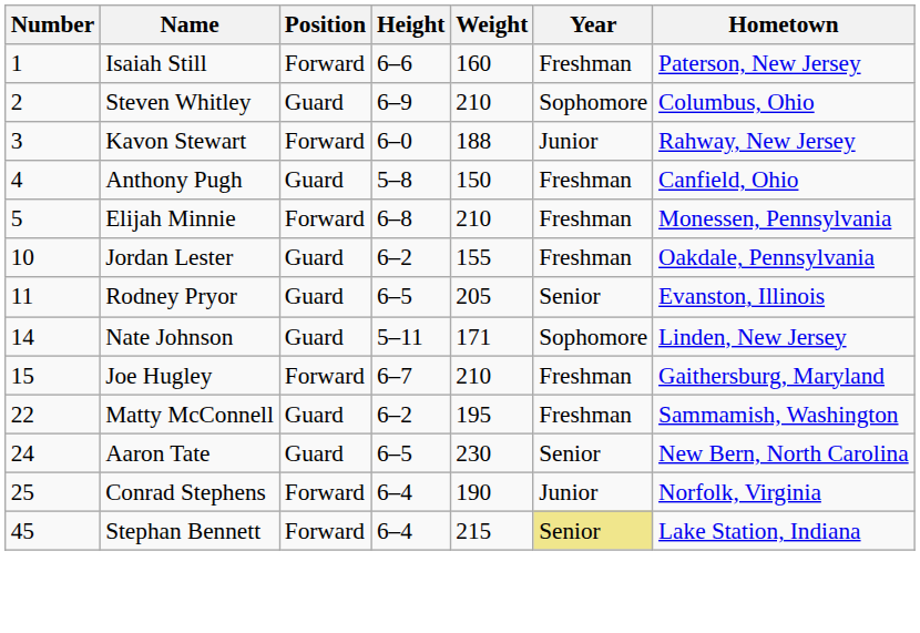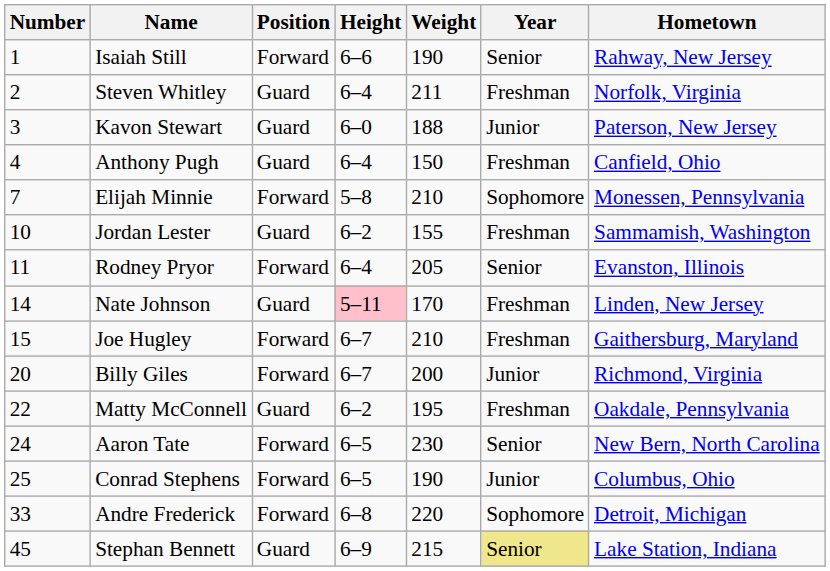Isaiah Still | Weight: 160 -> 190
Isaiah Still | Year: Freshman -> Senior
Isaiah Still | Hometown: Paterson, New Jersey -> Rahway, New Jersey
Steven Whitley | Height: 6–9 -> 6–4
Steven Whitley | Weight: 210 -> 211
Steven Whitley | Year: Sophomore -> Freshman
Steven Whitley | Hometown: Columbus, Ohio -> Norfolk, Virginia
Kavon Stewart | Position: Forward -> Guard
Kavon Stewart | Hometown: Rahway, New Jersey -> Paterson, New Jersey
Anthony Pugh | Height: 5–8 -> 6–4
Elijah Minnie | Number: 5 -> 7
Elijah Minnie | Height: 6–8 -> 5–8
Elijah Minnie | Year: Freshman -> Sophomore
Jordan Lester | Hometown: Oakdale, Pennsylvania -> Sammamish, Washington
Rodney Pryor | Position: Guard -> Forward
Rodney Pryor | Height: 6–5 -> 6–4
Nate Johnson | Height: no background -> pink background
Nate Johnson | Weight: 171 -> 170
Nate Johnson | Year: Sophomore -> Freshman
+ row: 20 | Billy Giles | Forward | 6–7 | 200 | Junior | Richmond, Virginia
Matty McConnell | Hometown: Sammamish, Washington -> Oakdale, Pennsylvania
Aaron Tate | Position: Guard -> Forward
Conrad Stephens | Height: 6–4 -> 6–5
Conrad Stephens | Hometown: Norfolk, Virginia -> Columbus, Ohio
+ row: 33 | Andre Frederick | Forward | 6–8 | 220 | Sophomore | Detroit, Michigan
Stephan Bennett | Position: Forward -> Guard
Stephan Bennett | Height: 6–4 -> 6–9
